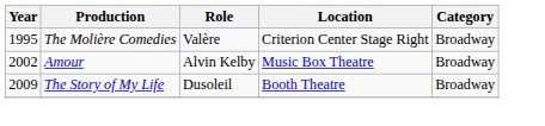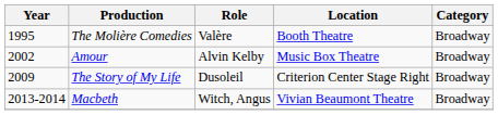The Molière Comedies | Location: Criterion Center Stage Right -> Booth Theatre
The Story of My Life | Location: Booth Theatre -> Criterion Center Stage Right
+ row: 2013-2014 | Macbeth | Witch, Angus | Vivian Beaumont Theatre | Broadway
